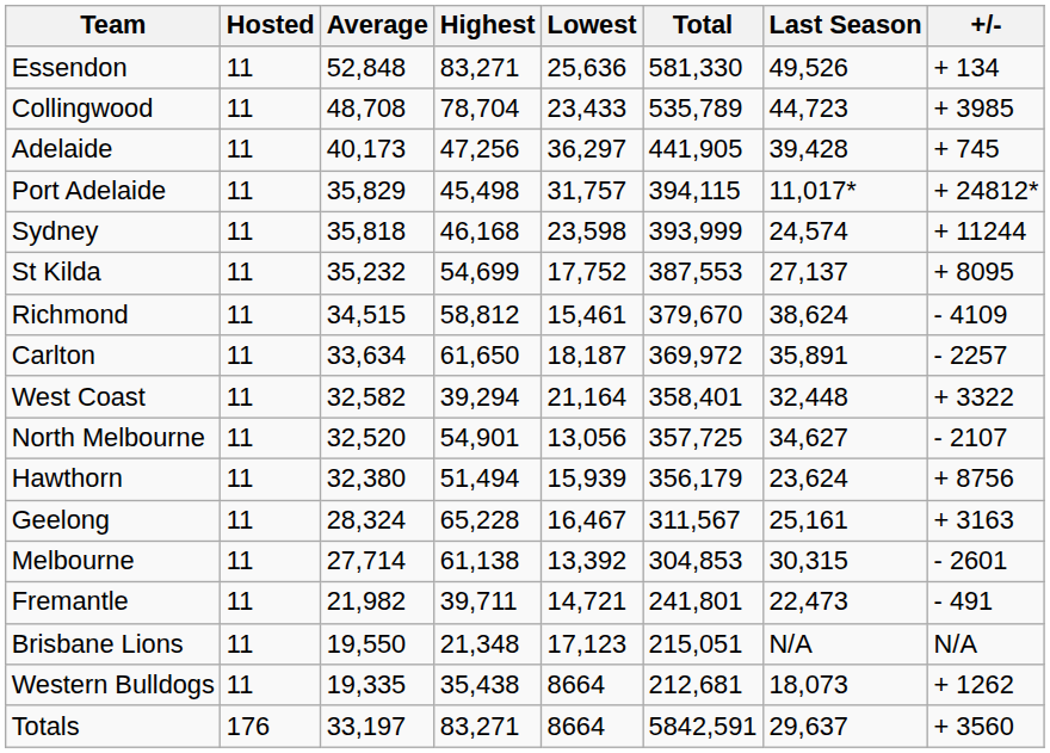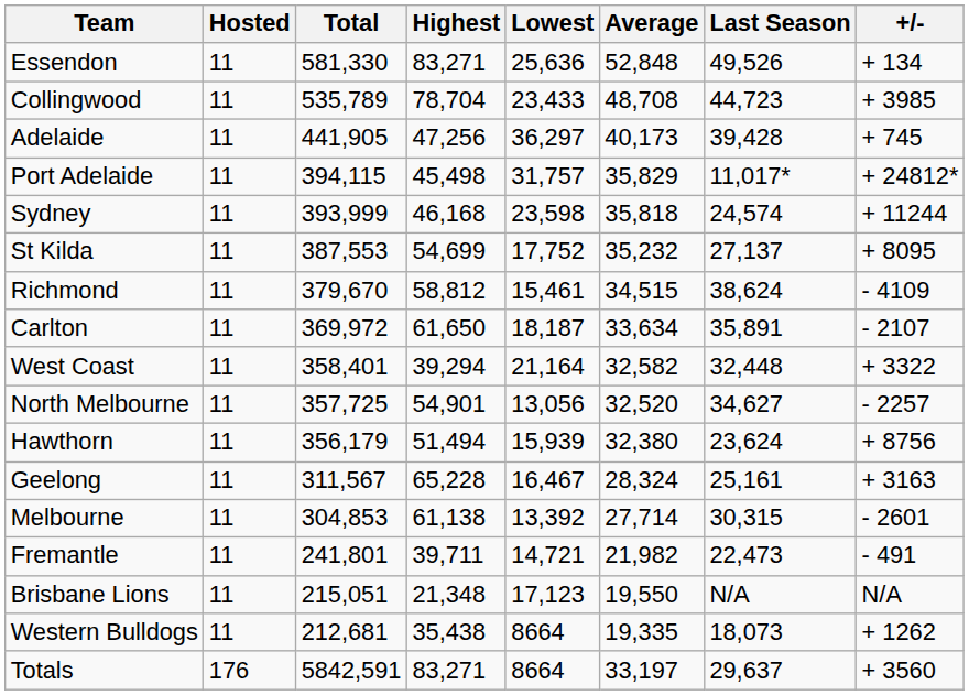columns swapped: Average <-> Total
Carlton | +/-: - 2257 -> - 2107
North Melbourne | +/-: - 2107 -> - 2257
